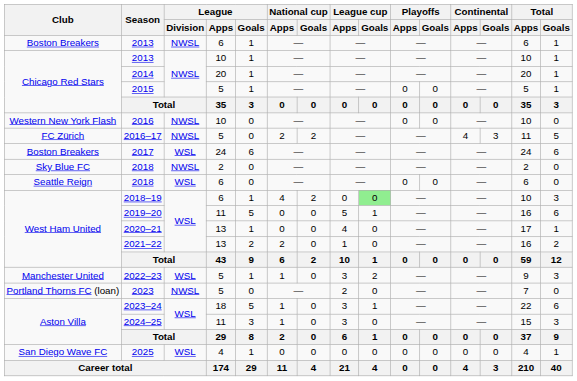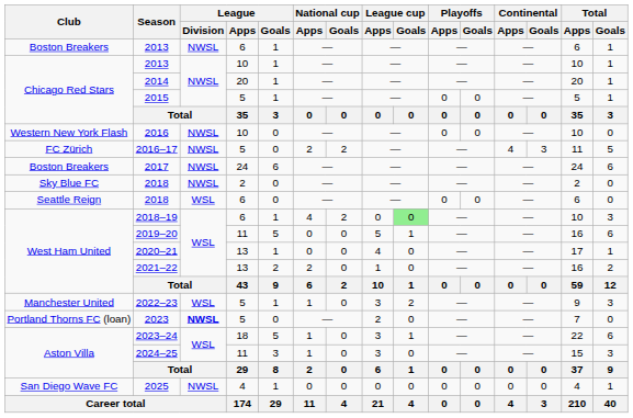2017 | League / Division: WSL -> NWSL
2023 | League / Division: normal -> bold
2025 | League / Division: WSL -> NWSL
